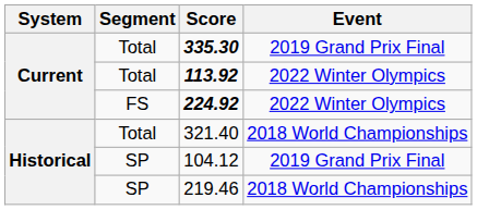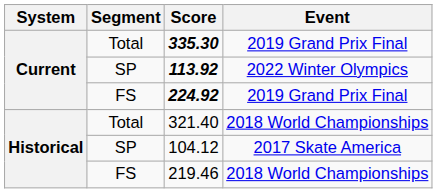113.92 | Segment: Total -> SP
224.92 | Event: 2022 Winter Olympics -> 2019 Grand Prix Final
104.12 | Event: 2019 Grand Prix Final -> 2017 Skate America
219.46 | Segment: SP -> FS
